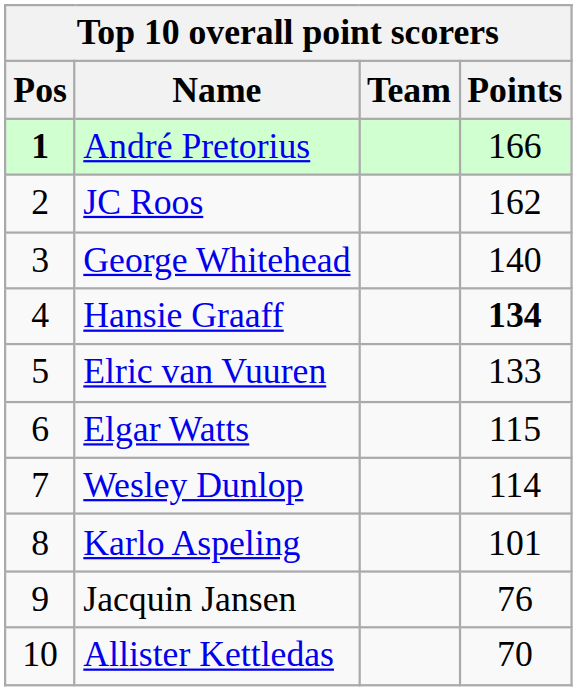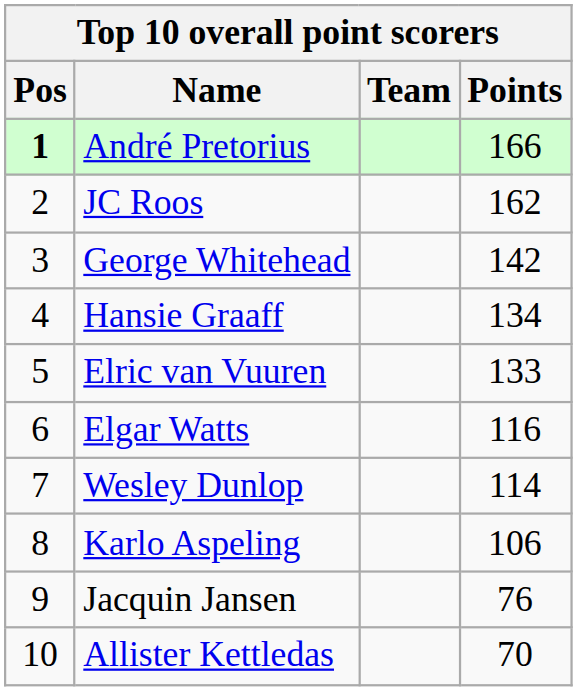George Whitehead | Points: 140 -> 142
Hansie Graaff | Points: bold -> normal
Elgar Watts | Points: 115 -> 116
Karlo Aspeling | Points: 101 -> 106
